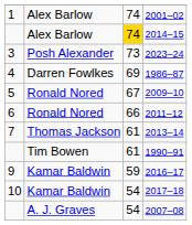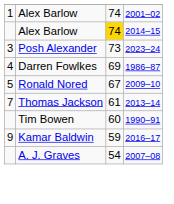- row: 6 | Ronald Nored | 66 | 2011–12
1990–91 | column 3: 61 -> 60
- row: 10 | Kamar Baldwin | 54 | 2017–18
